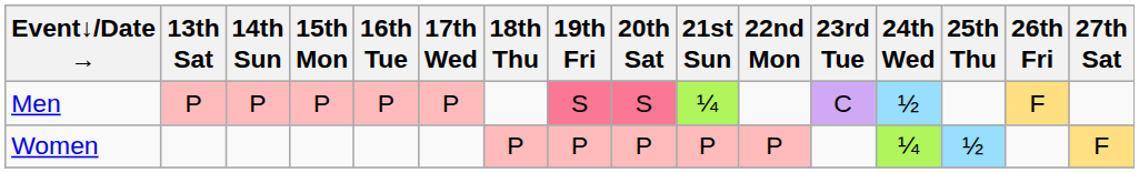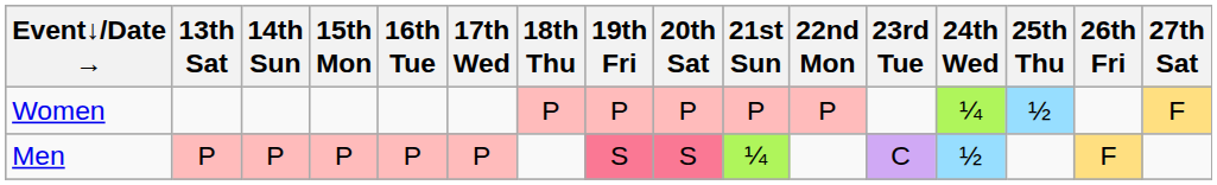rows swapped: Men <-> Women
